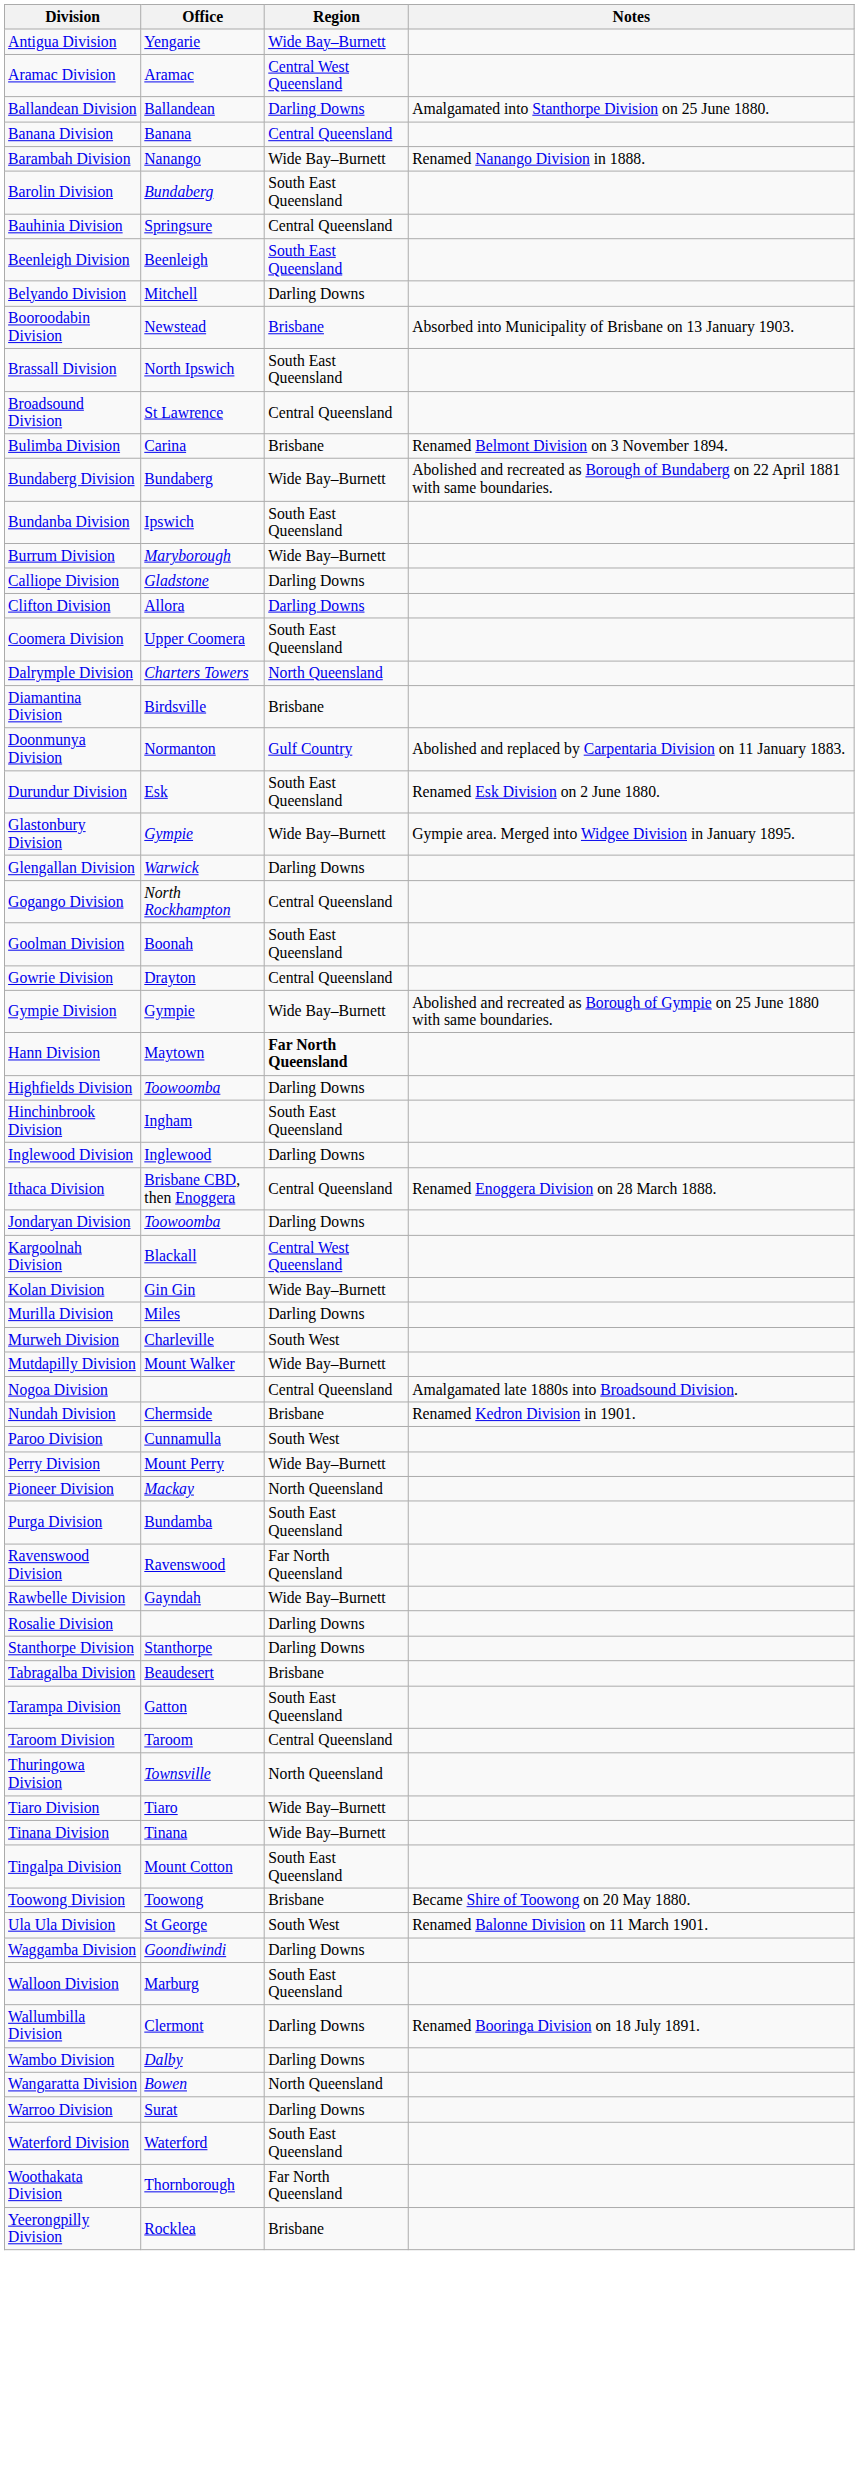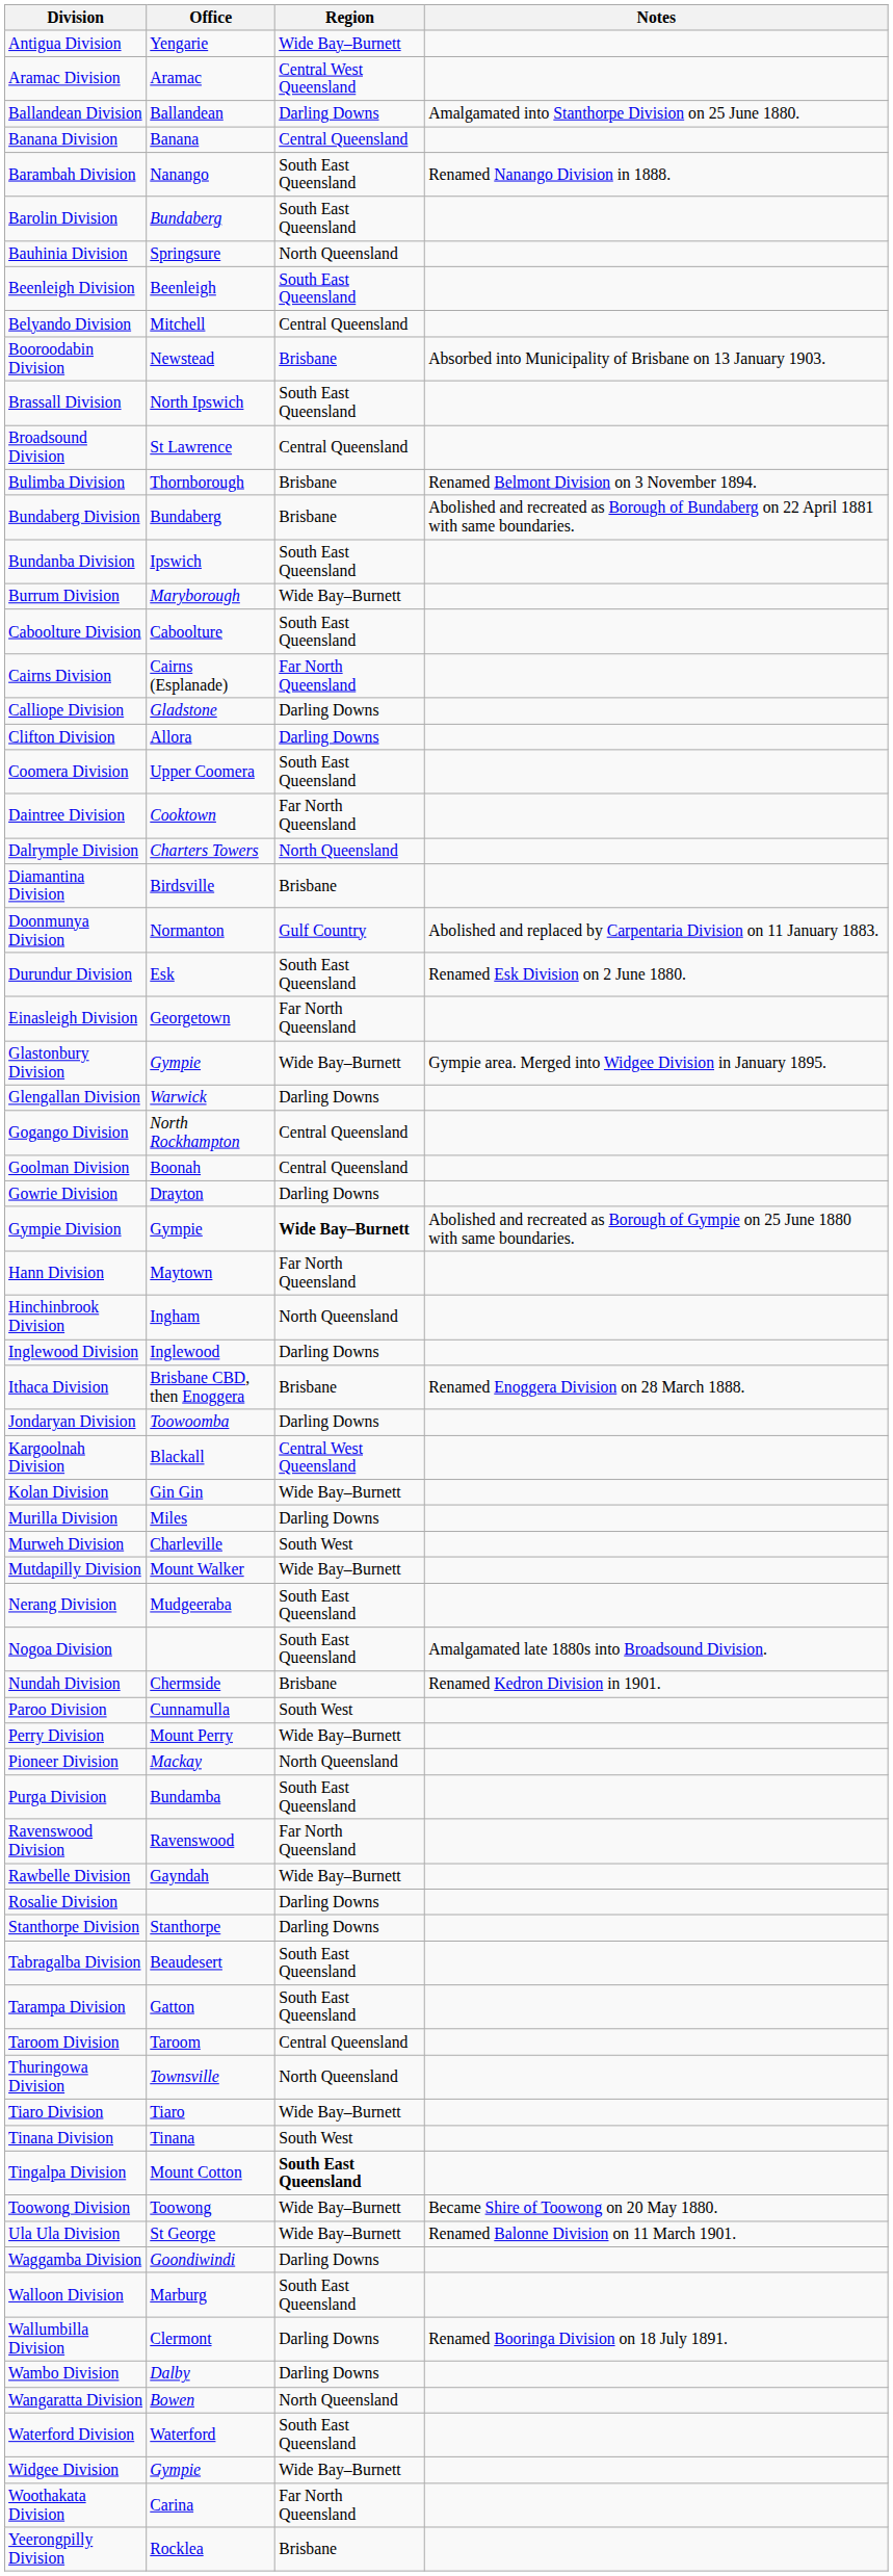Barambah Division | Region: Wide Bay–Burnett -> South East Queensland
Bauhinia Division | Region: Central Queensland -> North Queensland
Belyando Division | Region: Darling Downs -> Central Queensland
Bulimba Division | Office: Carina -> Thornborough
Bundaberg Division | Region: Wide Bay–Burnett -> Brisbane
+ row: Caboolture Division | Caboolture | South East Queensland
+ row: Cairns Division | Cairns (Esplanade) | Far North Queensland
+ row: Daintree Division | Cooktown | Far North Queensland
+ row: Einasleigh Division | Georgetown | Far North Queensland
Goolman Division | Region: South East Queensland -> Central Queensland
Gowrie Division | Region: Central Queensland -> Darling Downs
Gympie Division | Region: normal -> bold
Hann Division | Region: bold -> normal
- row: Highfields Division | Toowoomba | Darling Downs
Hinchinbrook Division | Region: South East Queensland -> North Queensland
Ithaca Division | Region: Central Queensland -> Brisbane
+ row: Nerang Division | Mudgeeraba | South East Queensland
Nogoa Division | Region: Central Queensland -> South East Queensland
Tabragalba Division | Region: Brisbane -> South East Queensland
Tinana Division | Region: Wide Bay–Burnett -> South West
Tingalpa Division | Region: normal -> bold
Toowong Division | Region: Brisbane -> Wide Bay–Burnett
Ula Ula Division | Region: South West -> Wide Bay–Burnett
- row: Warroo Division | Surat | Darling Downs
+ row: Widgee Division | Gympie | Wide Bay–Burnett
Woothakata Division | Office: Thornborough -> Carina
